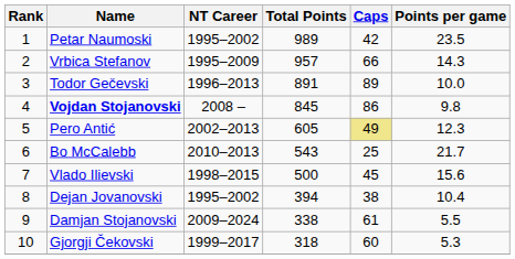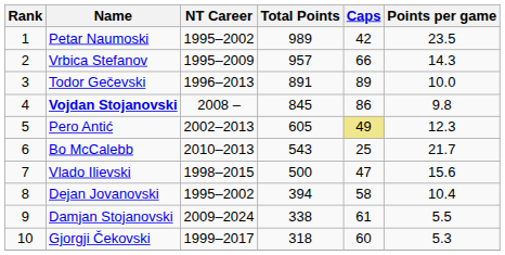Vlado Ilievski | Caps: 45 -> 47
Dejan Jovanovski | Caps: 38 -> 58
